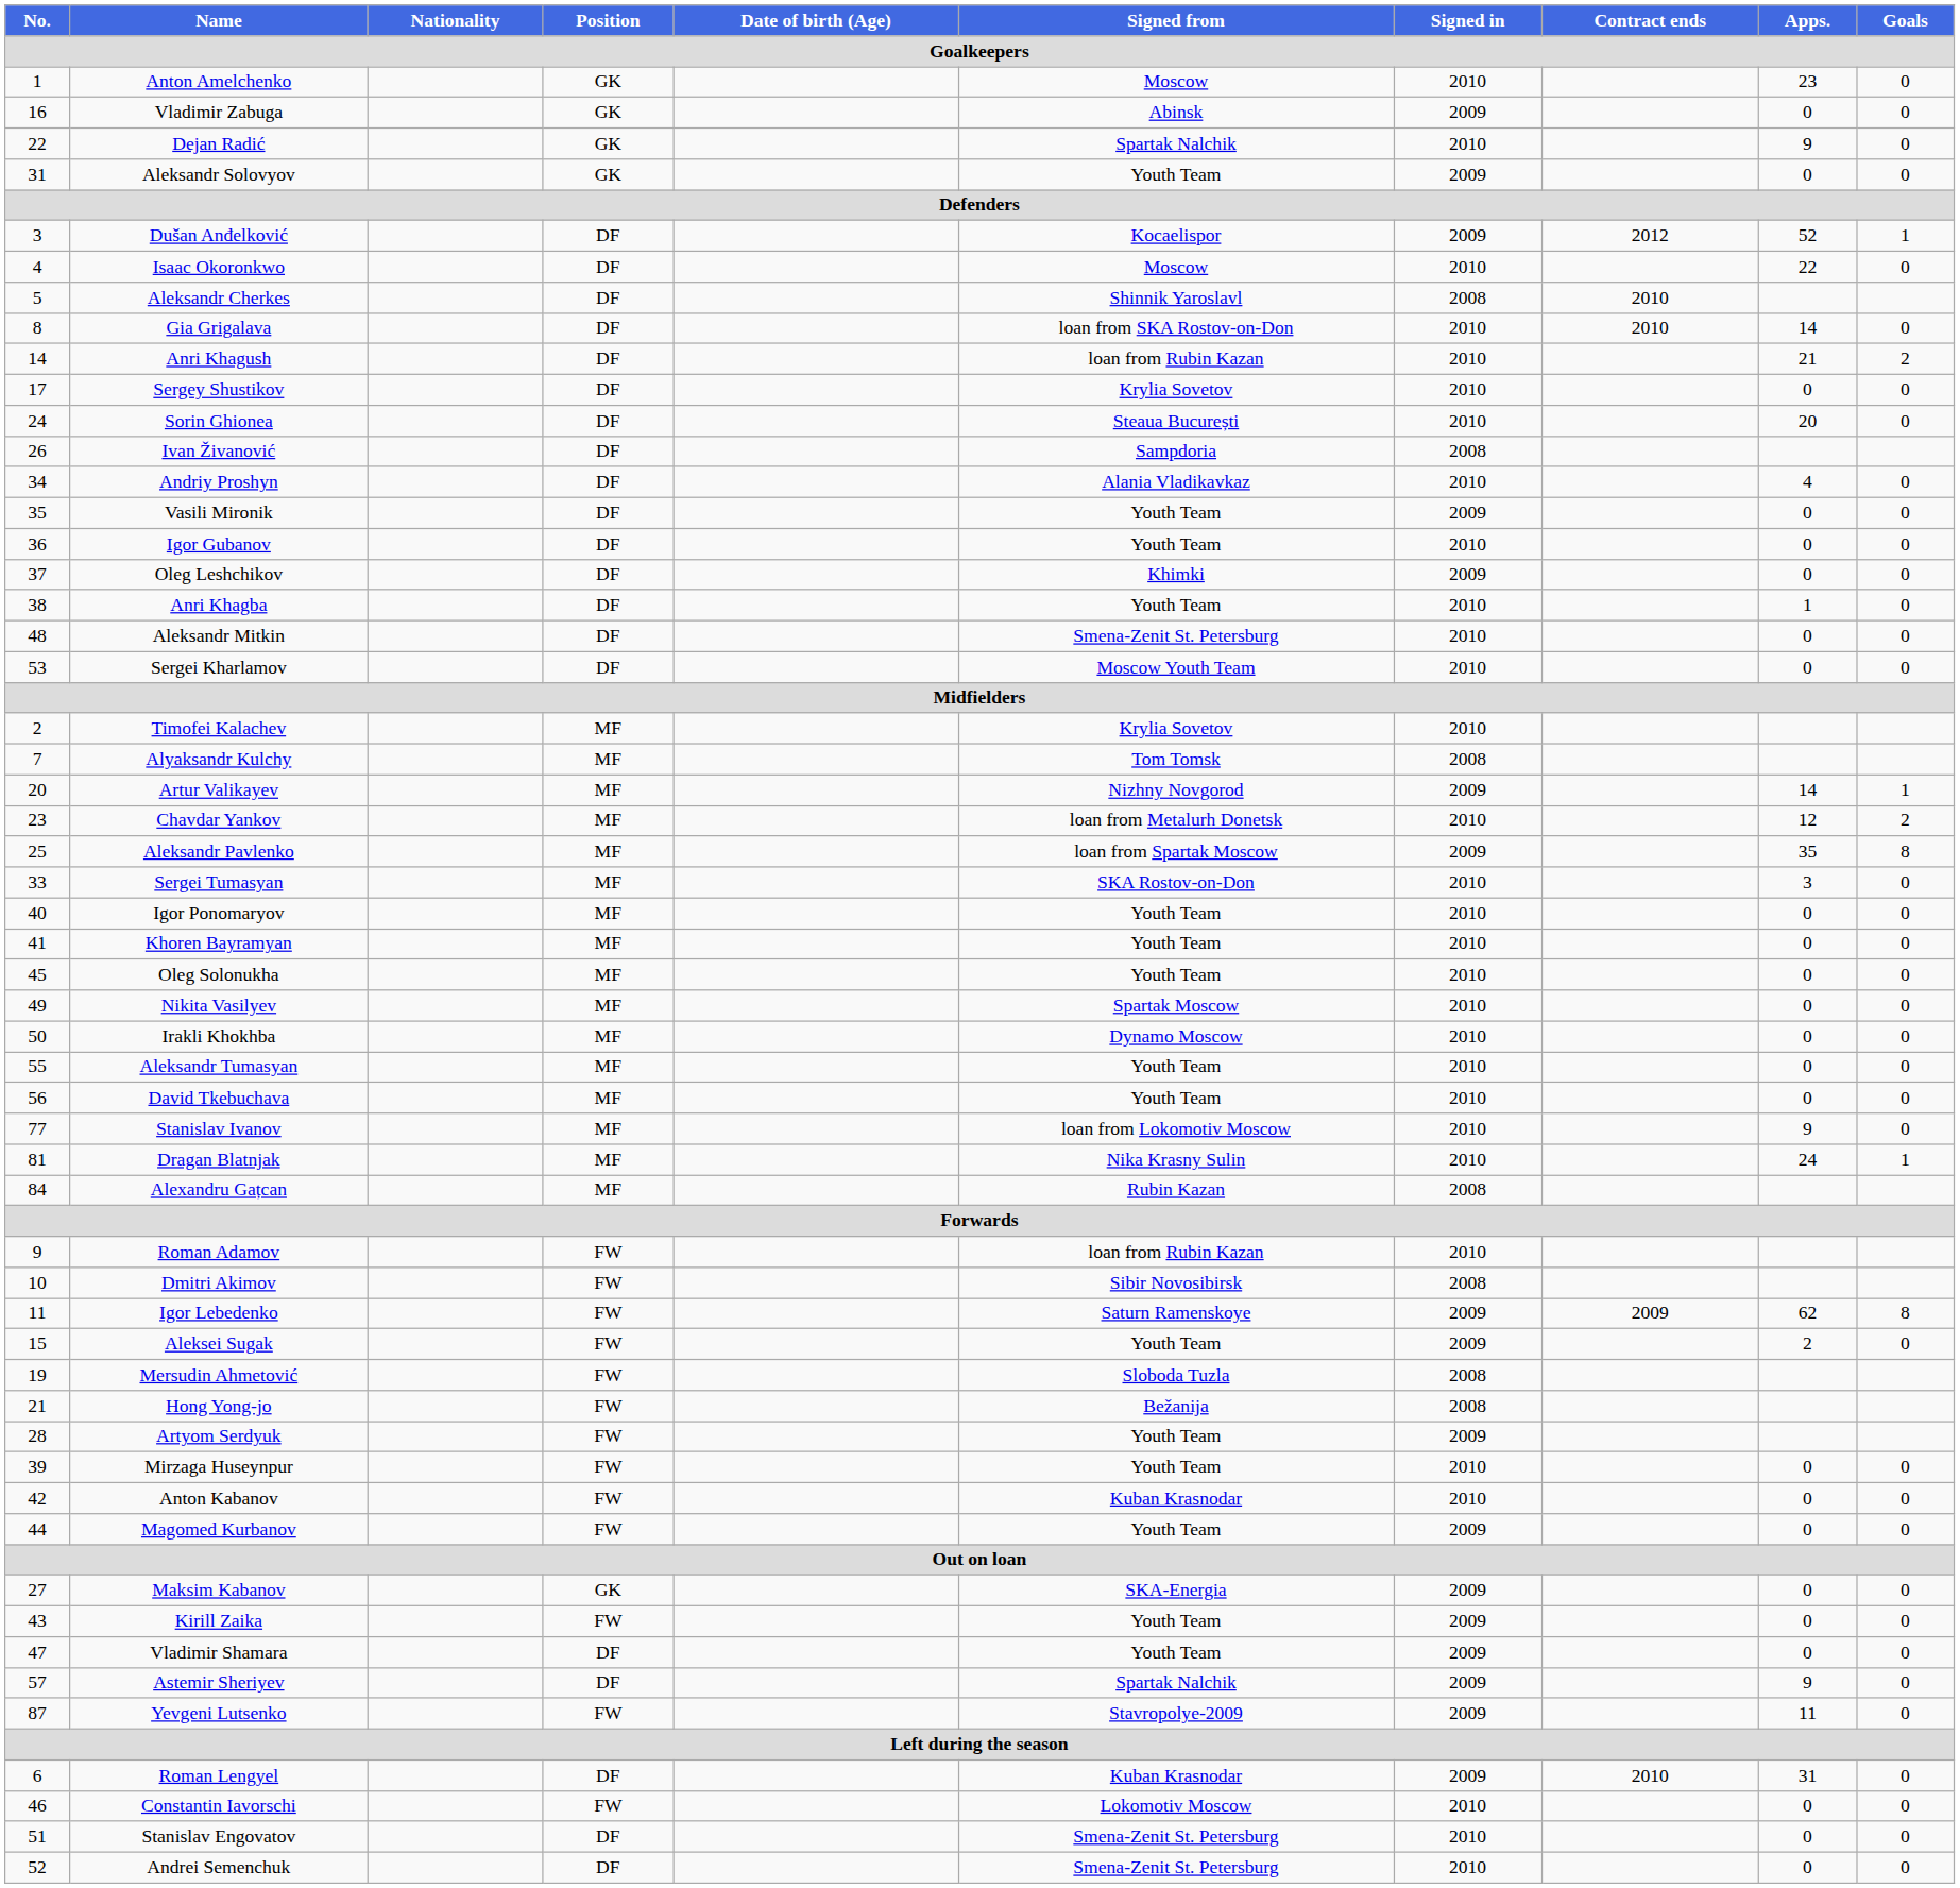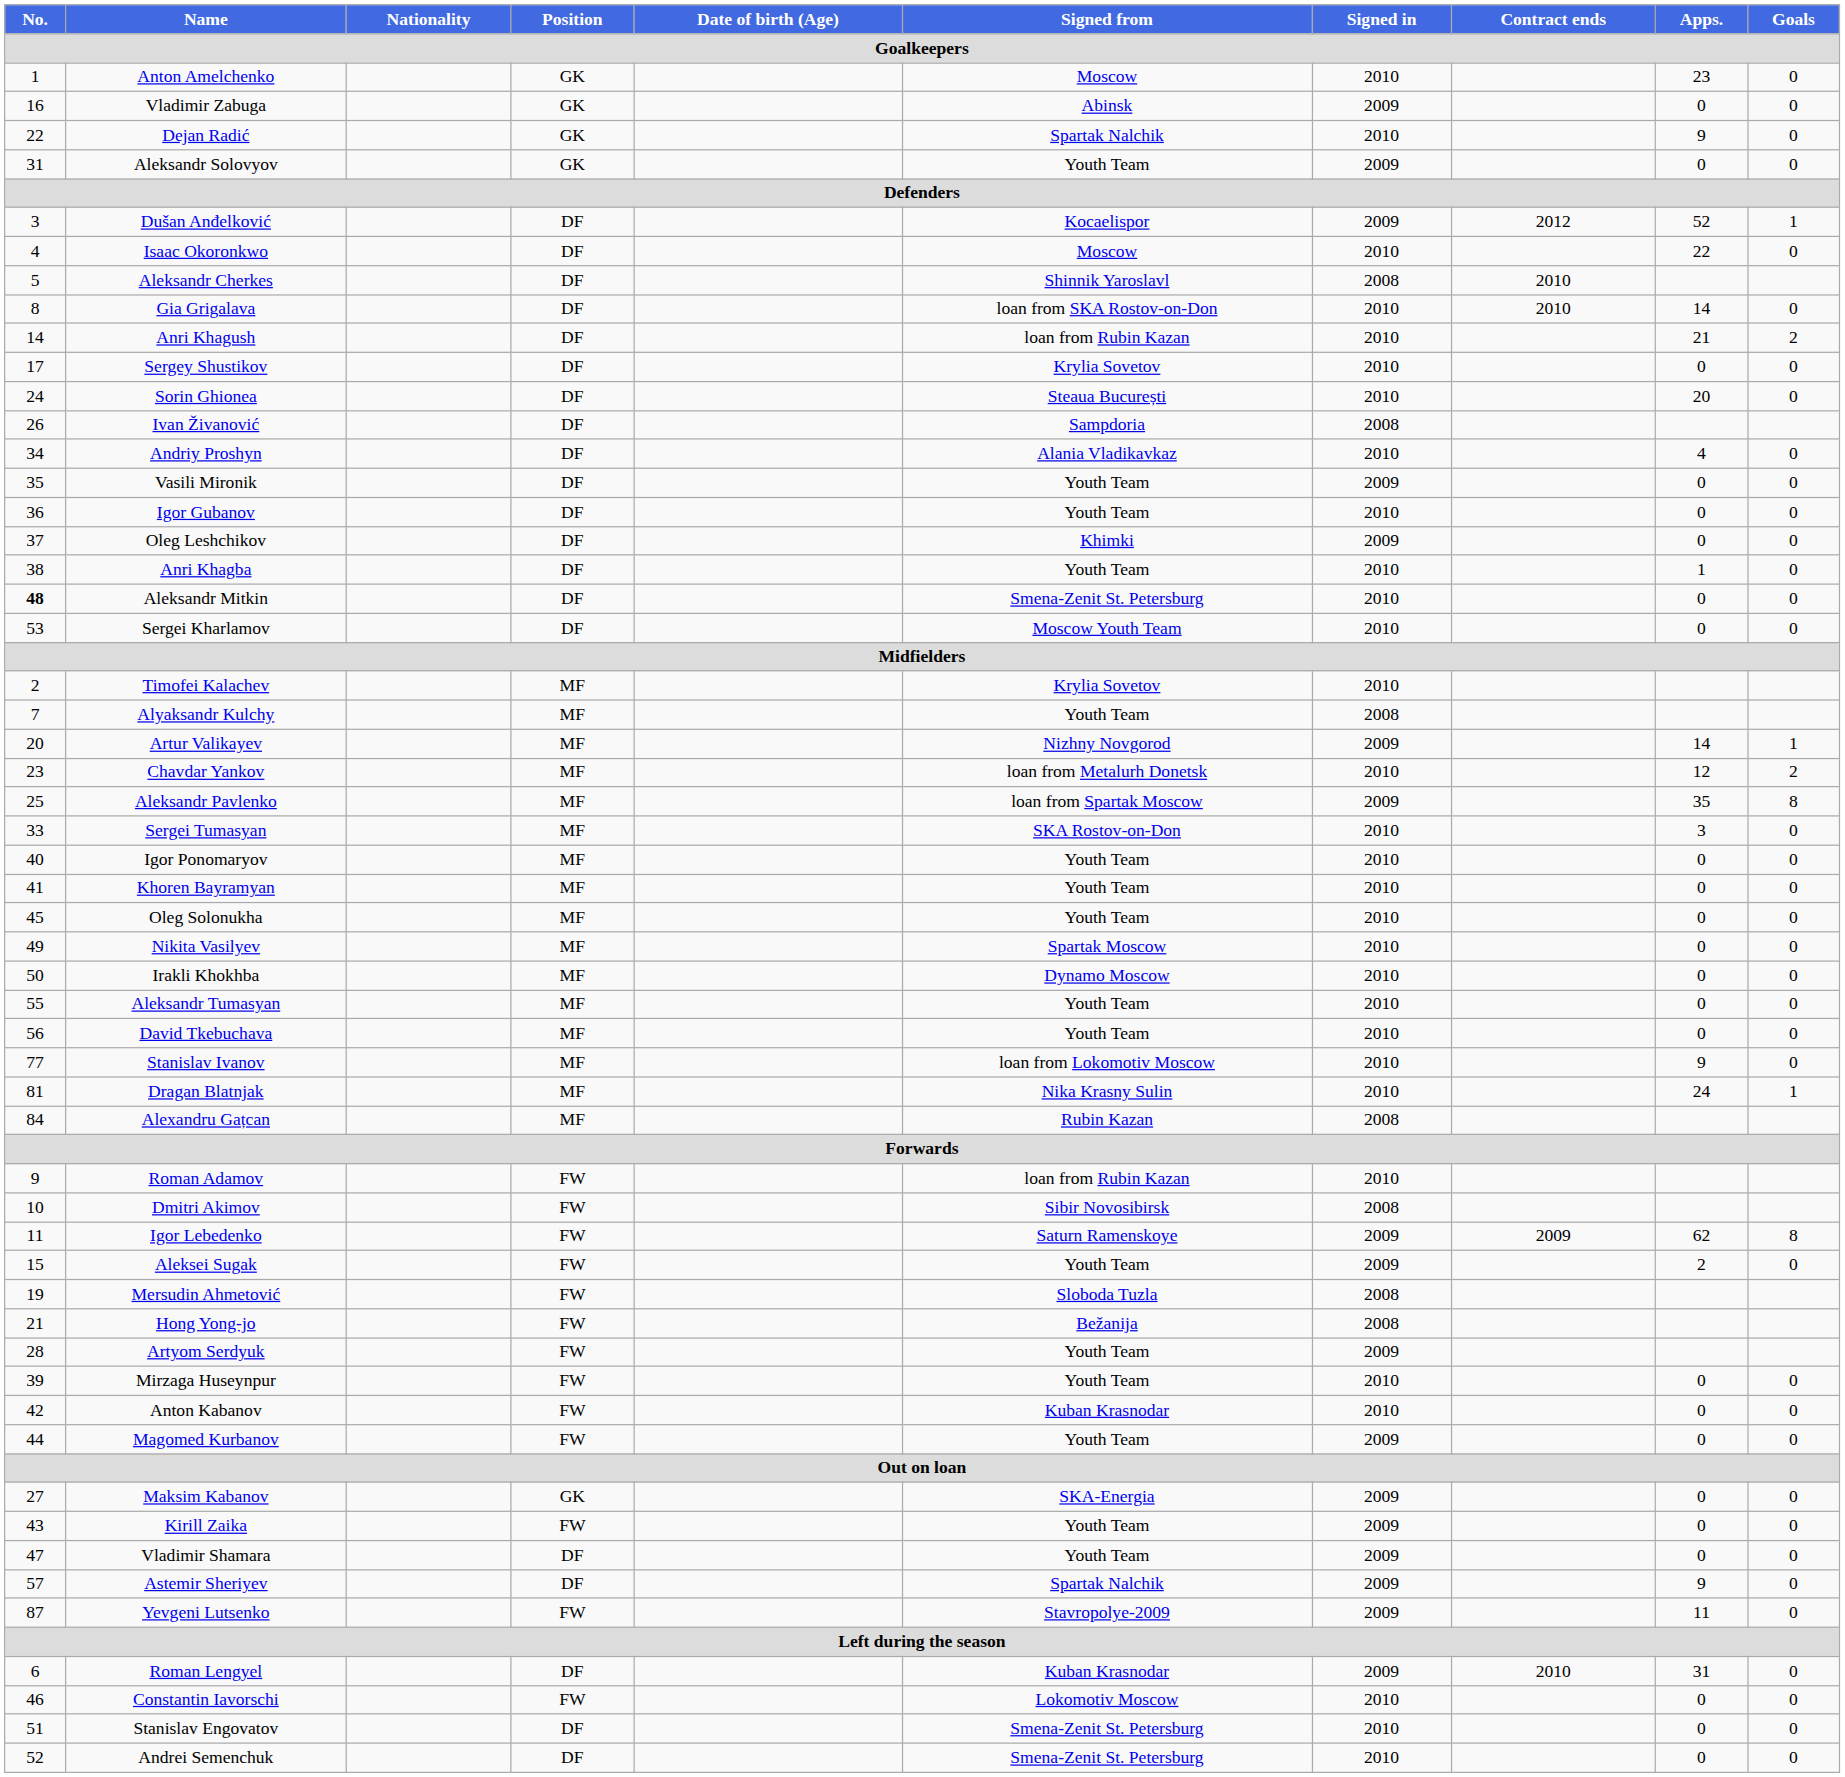Aleksandr Mitkin | No.: normal -> bold
Alyaksandr Kulchy | Signed from: Tom Tomsk -> Youth Team
